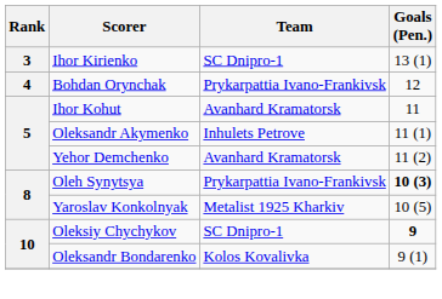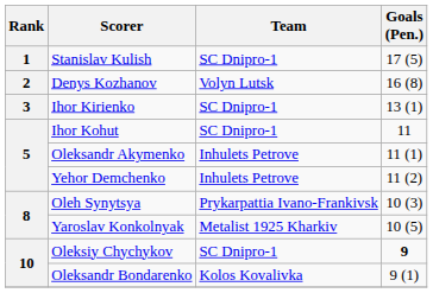+ row: 1 | Stanislav Kulish | SC Dnipro-1 | 17 (5)
+ row: 2 | Denys Kozhanov | Volyn Lutsk | 16 (8)
- row: 4 | Bohdan Orynchak | Prykarpattia Ivano-Frankivsk | 12
Ihor Kohut | Team: Avanhard Kramatorsk -> SC Dnipro-1
Yehor Demchenko | Team: Avanhard Kramatorsk -> Inhulets Petrove
Oleh Synytsya | Goals (Pen.): bold -> normal
